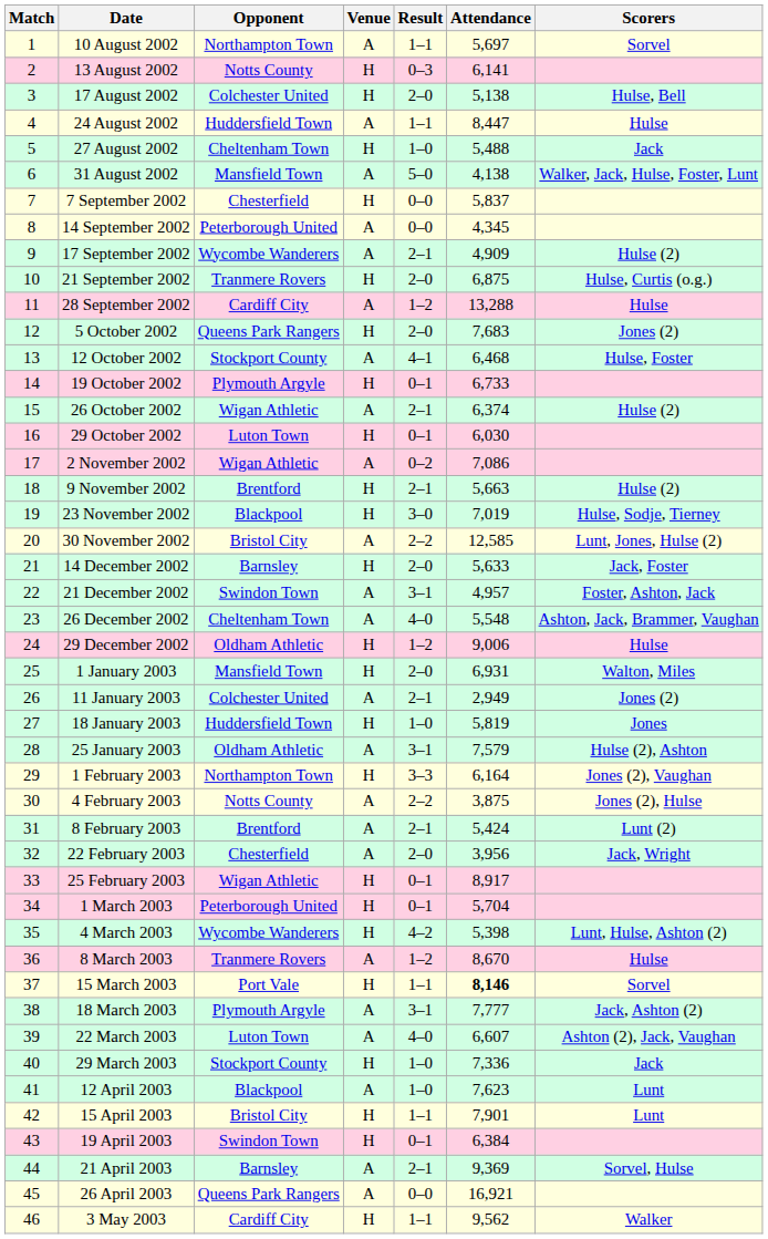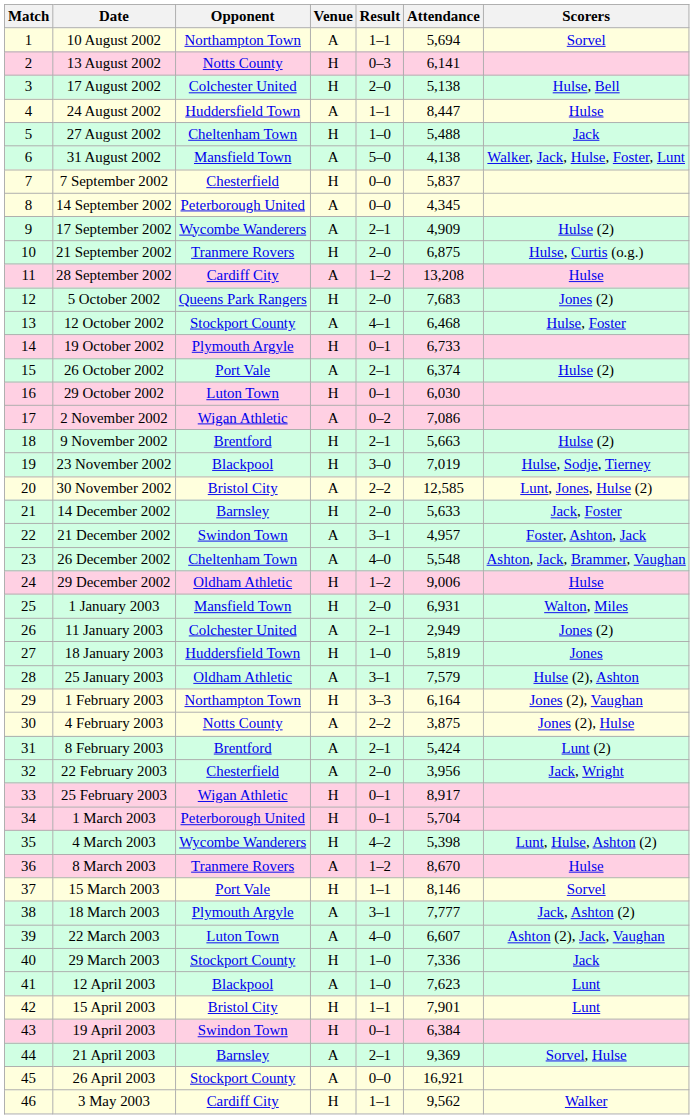10 August 2002 | Attendance: 5,697 -> 5,694
28 September 2002 | Attendance: 13,288 -> 13,208
26 October 2002 | Opponent: Wigan Athletic -> Port Vale
15 March 2003 | Attendance: bold -> normal
26 April 2003 | Opponent: Queens Park Rangers -> Stockport County
